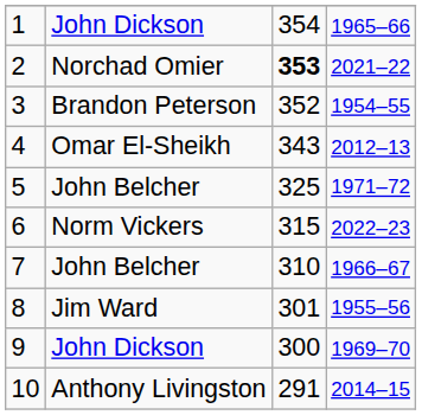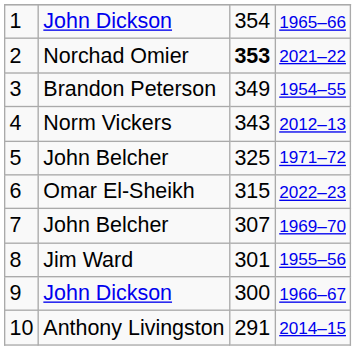3 | column 3: 352 -> 349
4 | column 2: Omar El-Sheikh -> Norm Vickers
6 | column 2: Norm Vickers -> Omar El-Sheikh
7 | column 3: 310 -> 307
7 | column 4: 1966–67 -> 1969–70
9 | column 4: 1969–70 -> 1966–67
